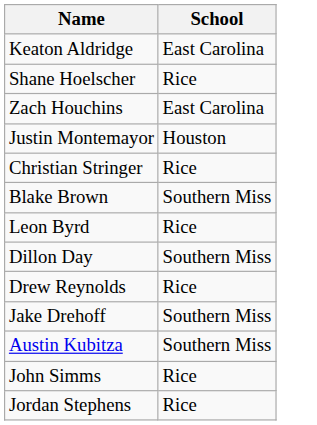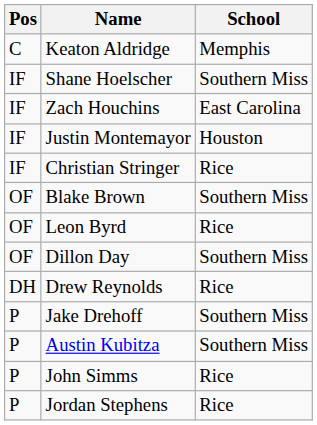+ column: Pos | C | IF | IF | IF | IF | OF | OF | OF | DH | P | P | P | P
Keaton Aldridge | School: East Carolina -> Memphis
Shane Hoelscher | School: Rice -> Southern Miss
